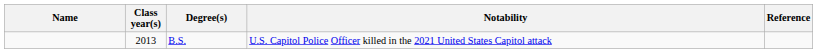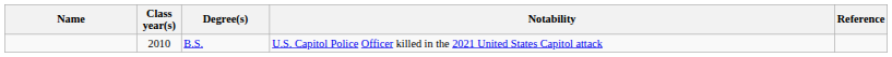B.S. | Class year(s): 2013 -> 2010
